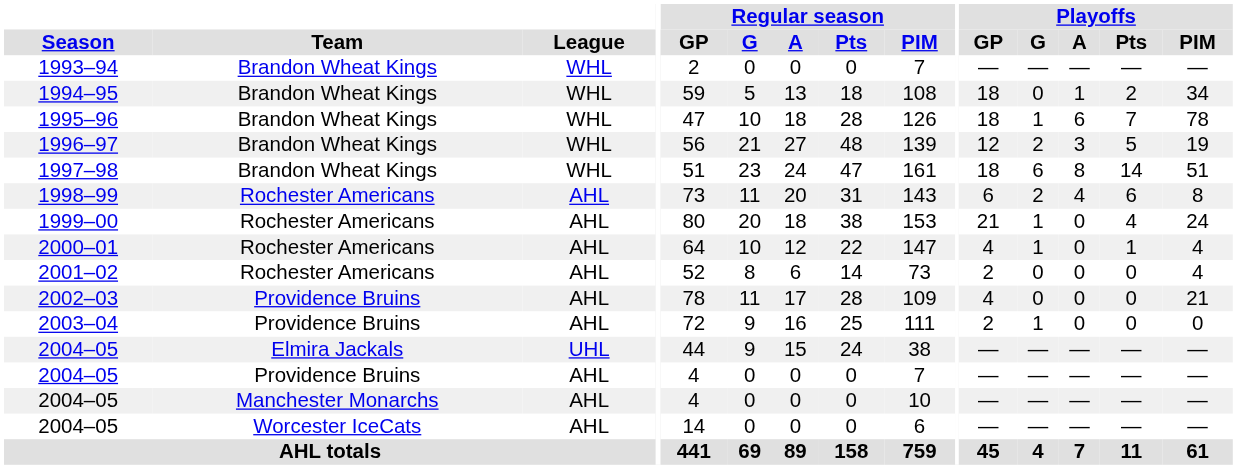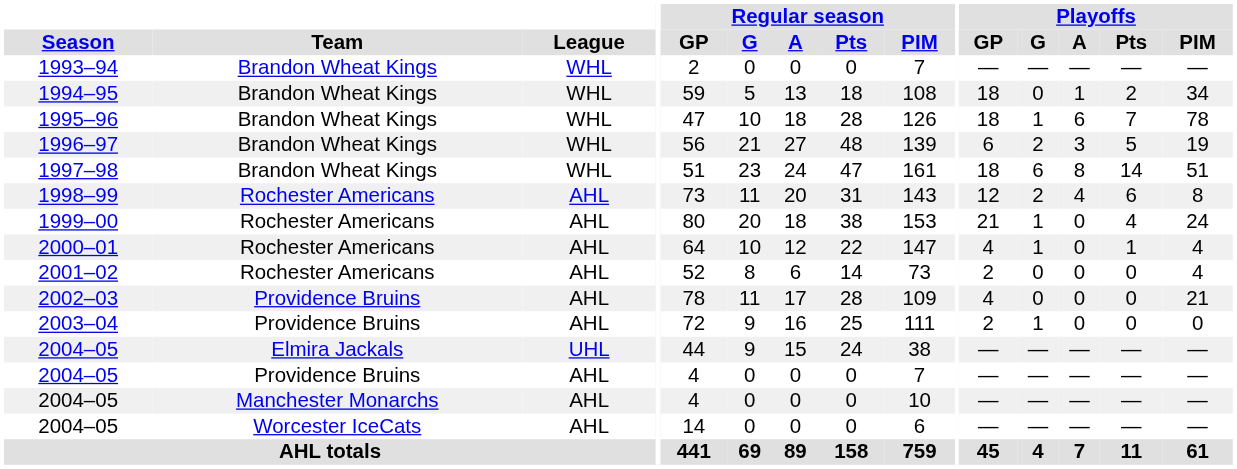1996–97 | Playoffs / GP: 12 -> 6
1998–99 | Playoffs / GP: 6 -> 12
